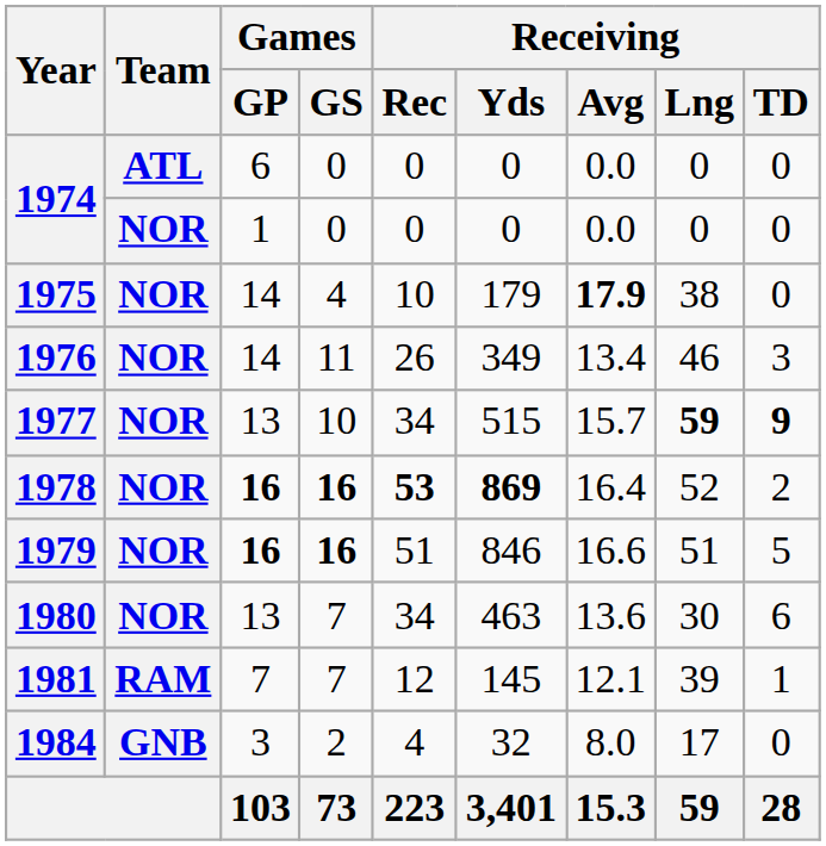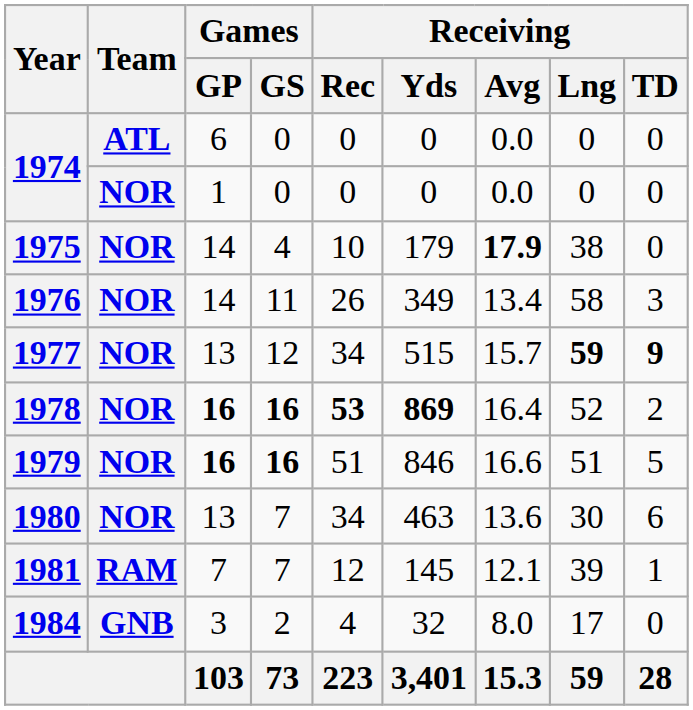1976 | Receiving / Lng: 46 -> 58
1977 | Games / GS: 10 -> 12
